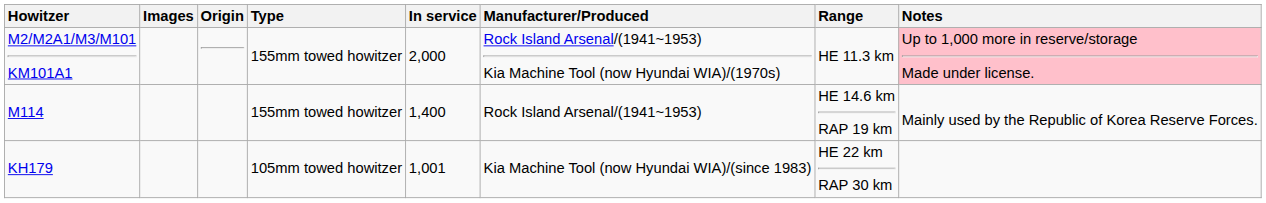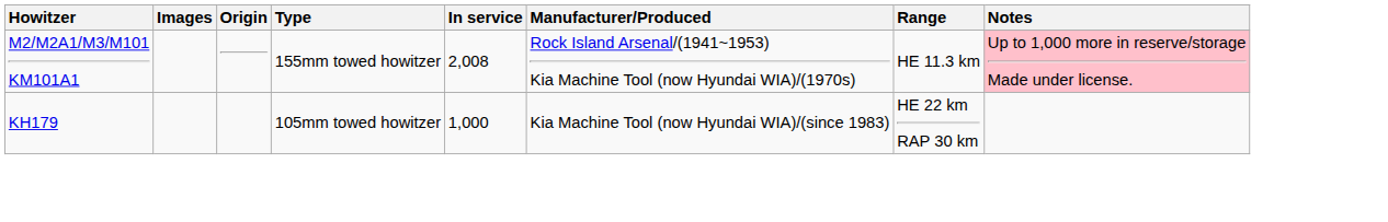M2/M2A1/M3/M101 KM101A1 | In service: 2,000 -> 2,008
- row: M114 | 155mm towed howitzer | 1,400 | Rock Island Arsenal/(1941~1953) | HE 14.6 km RAP 19 km | Mainly used by the Republic of Korea Reserve Forces.
KH179 | In service: 1,001 -> 1,000
